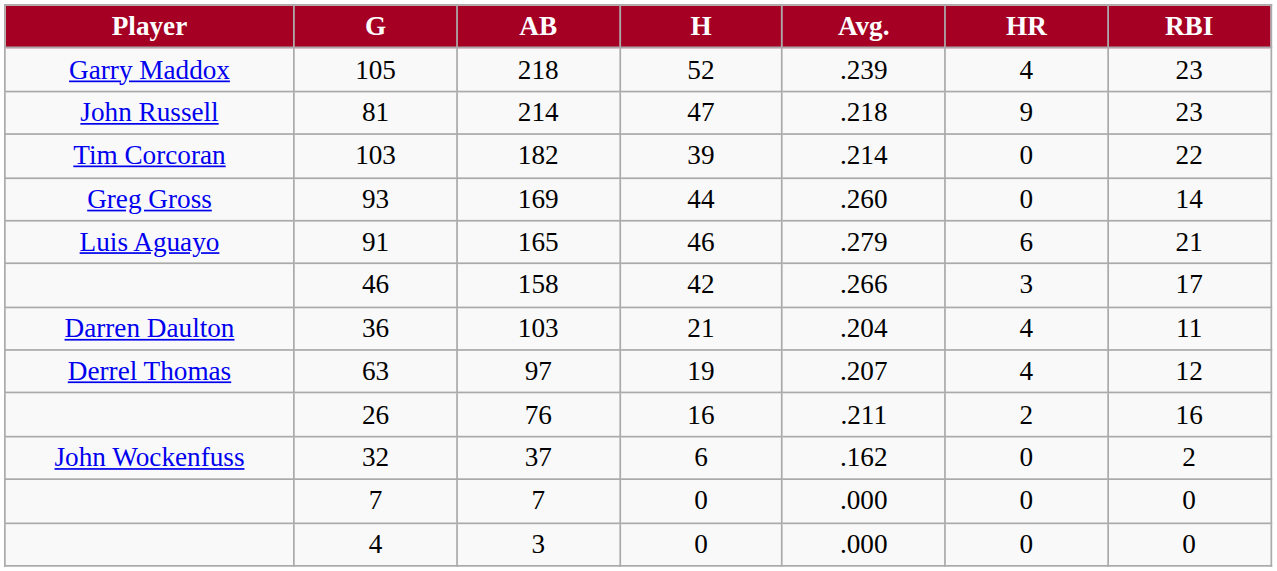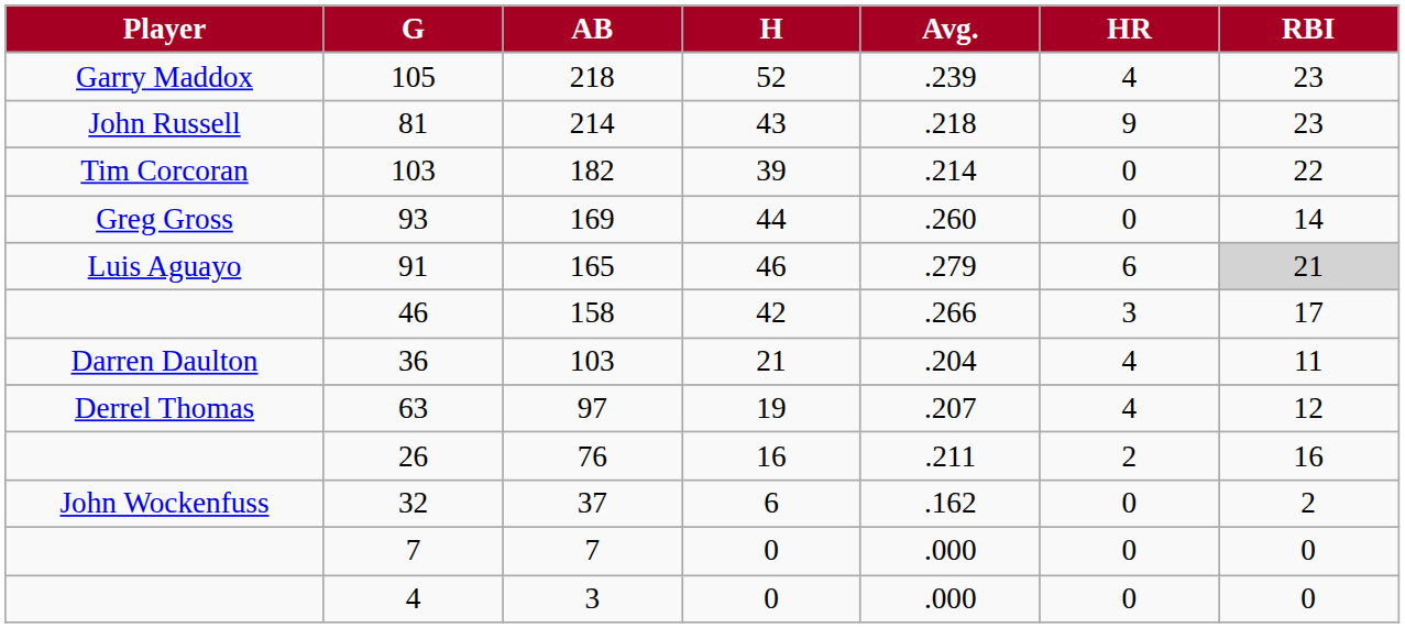81 | H: 47 -> 43
91 | RBI: no background -> lightgrey background
